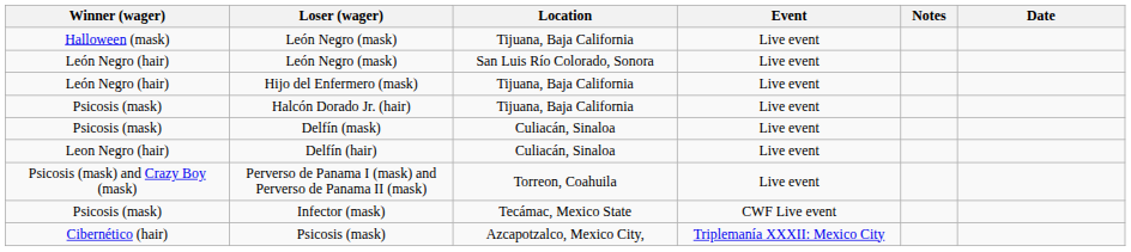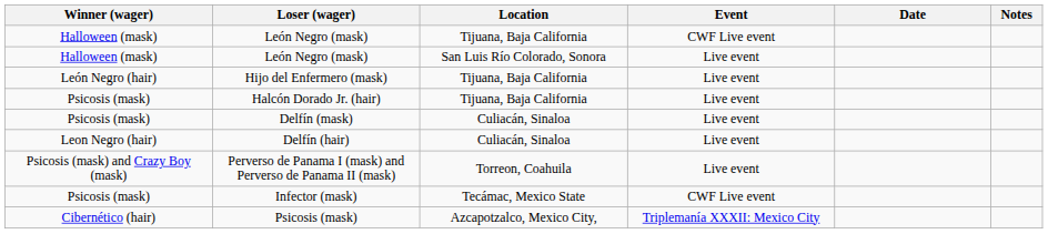columns swapped: Date <-> Notes
León Negro (mask) / Tijuana, Baja California | Event: Live event -> CWF Live event
León Negro (mask) / San Luis Río Colorado, Sonora | Winner (wager): León Negro (hair) -> Halloween (mask)
